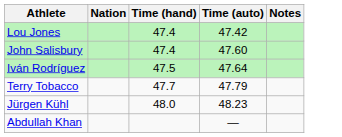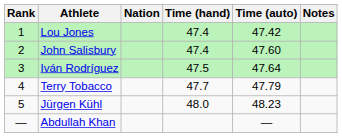+ column: Rank | 1 | 2 | 3 | 4 | 5 | —
